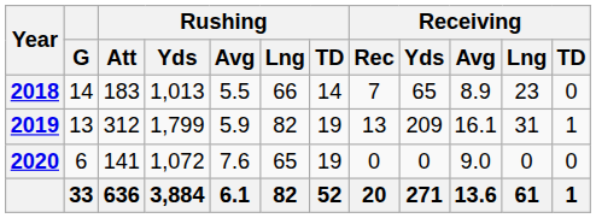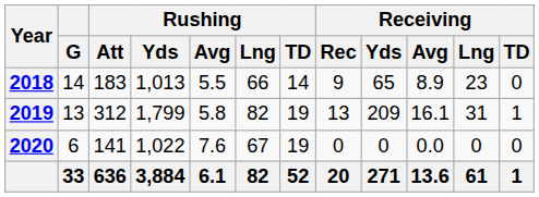2018 | Receiving / Rec: 7 -> 9
2019 | Rushing / Avg: 5.9 -> 5.8
2020 | Rushing / Yds: 1,072 -> 1,022
2020 | Rushing / Lng: 65 -> 67
2020 | Receiving / Avg: 9.0 -> 0.0
